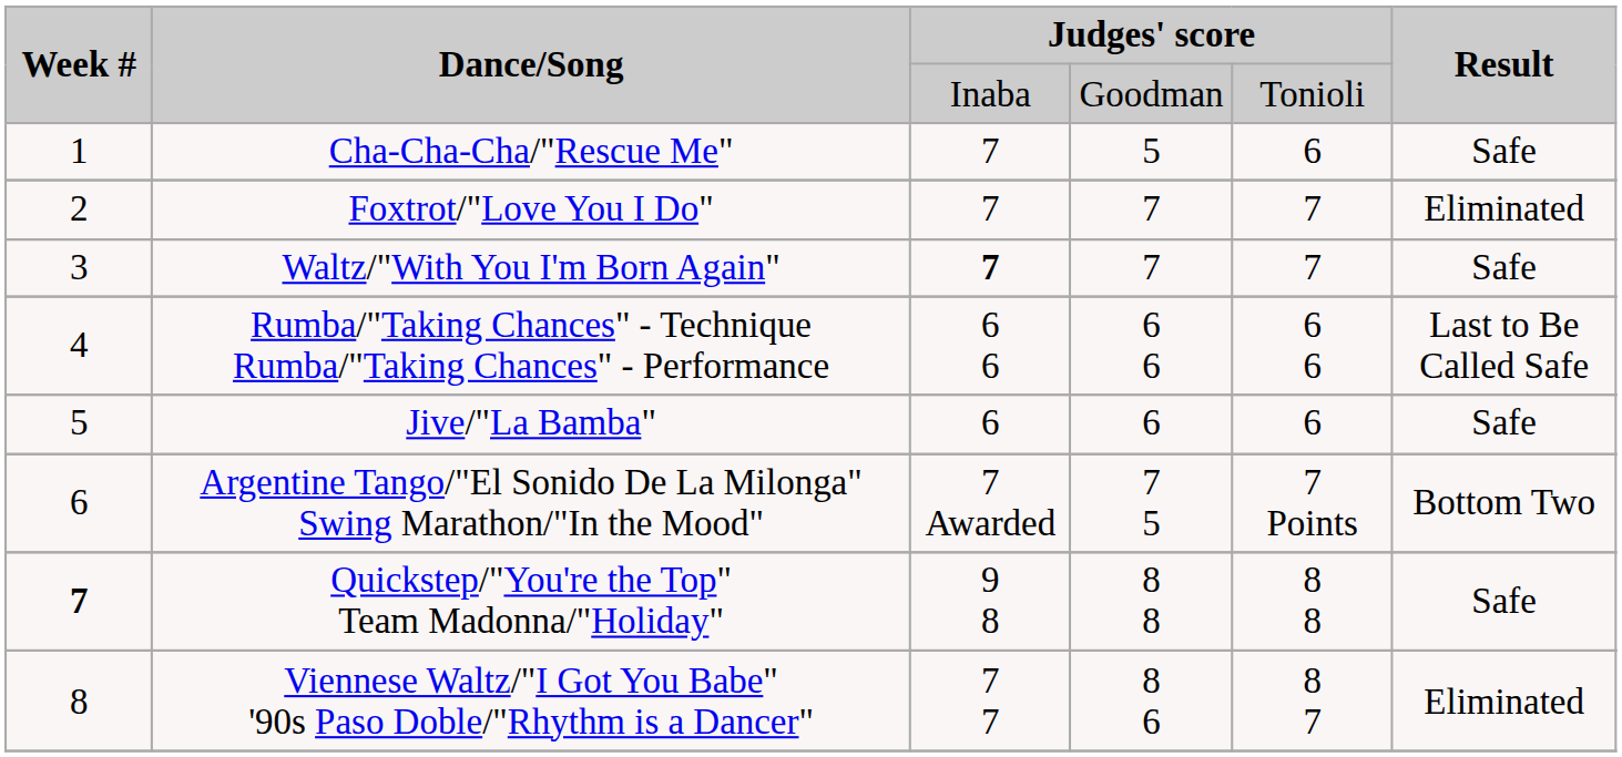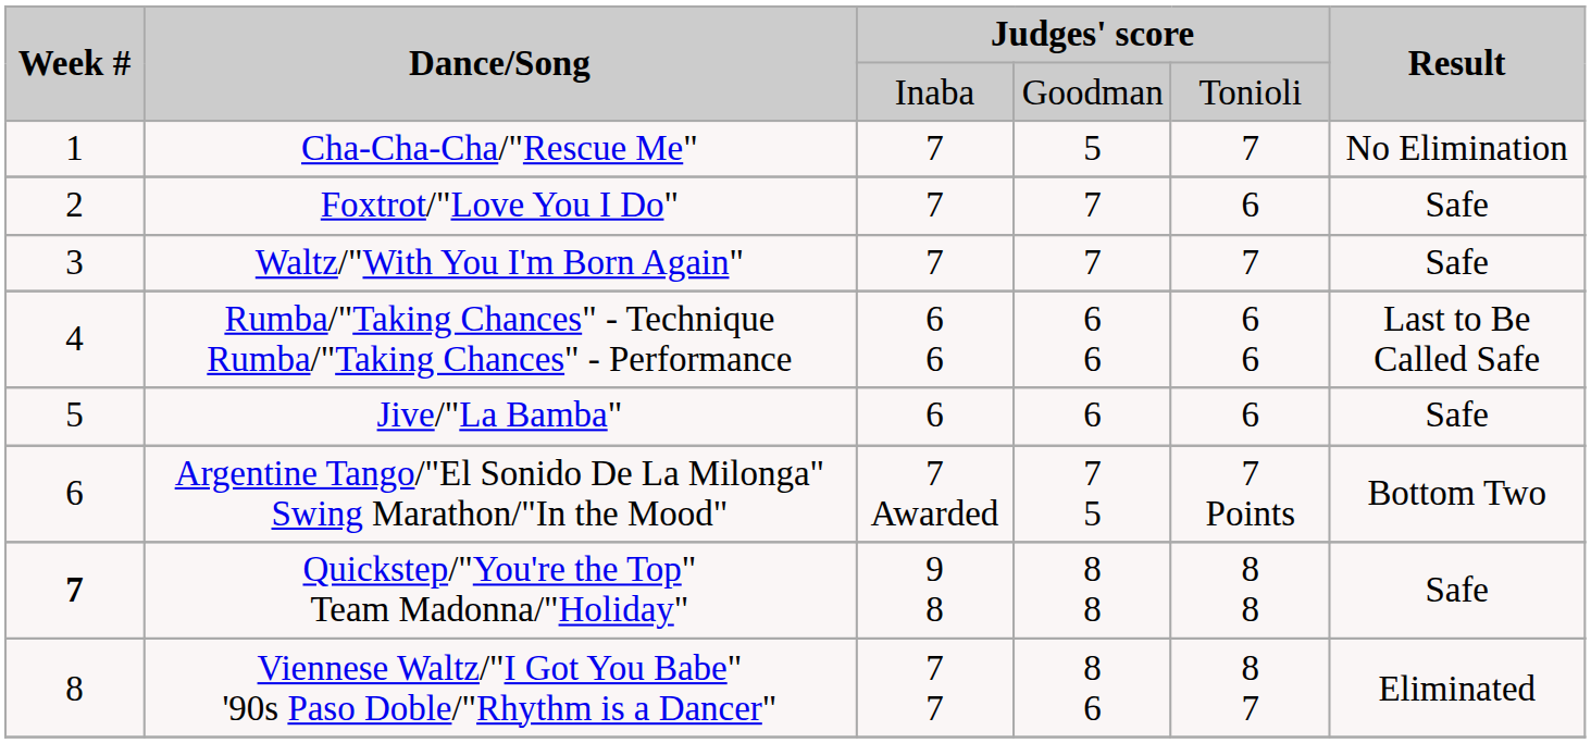Cha-Cha-Cha/"Rescue Me" | column 5: 6 -> 7
Cha-Cha-Cha/"Rescue Me" | Result: Safe -> No Elimination
Foxtrot/"Love You I Do" | column 5: 7 -> 6
Foxtrot/"Love You I Do" | Result: Eliminated -> Safe
Waltz/"With You I'm Born Again" | column 3: bold -> normal
